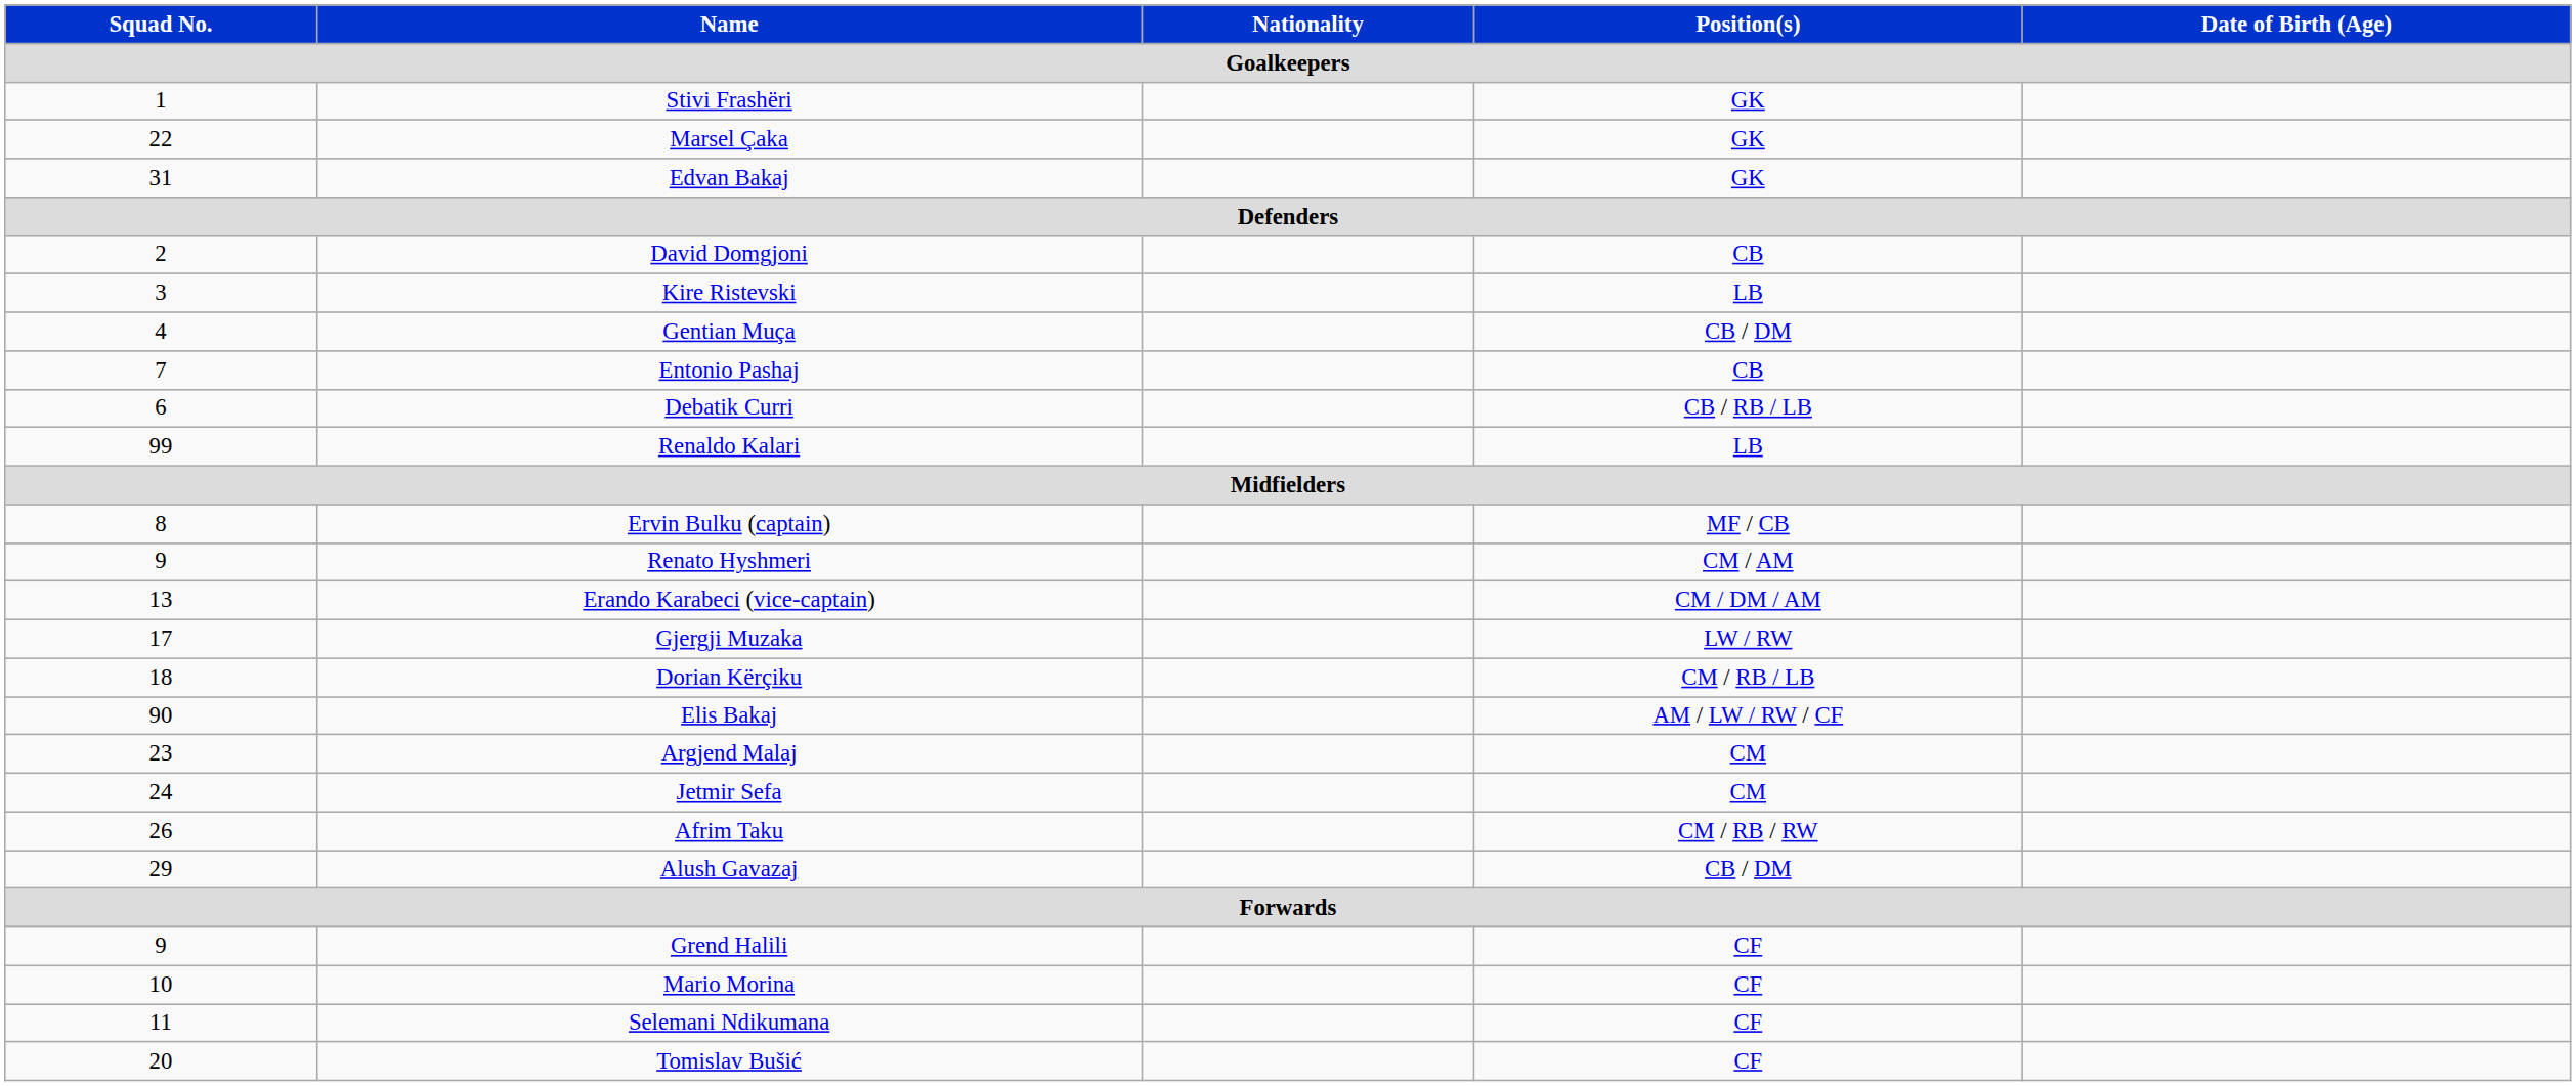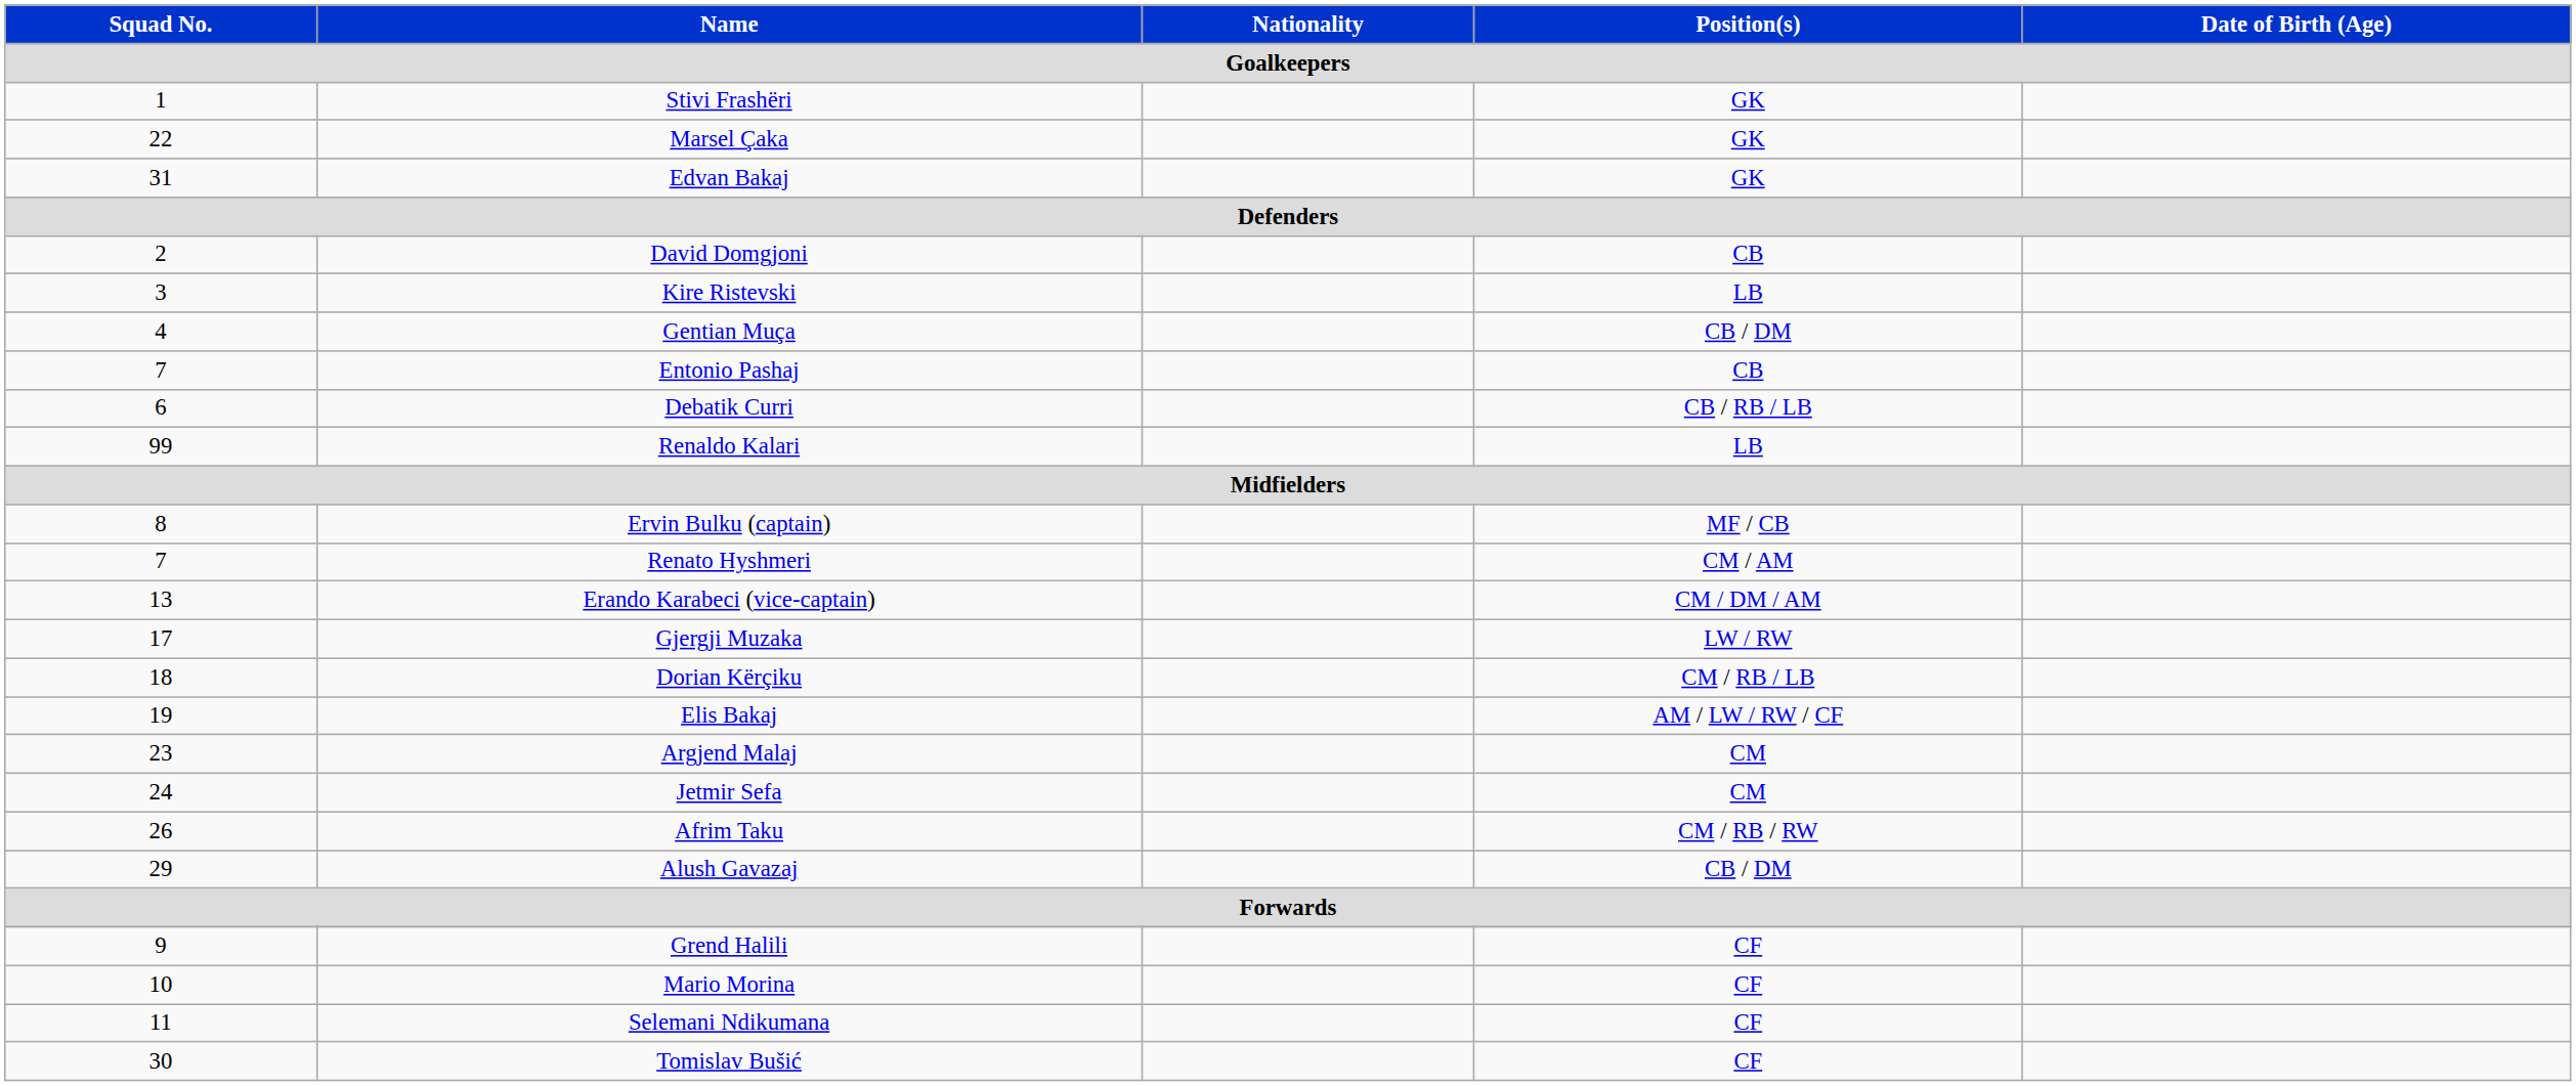Renato Hyshmeri | Squad No. / Goalkeepers: 9 -> 7
Elis Bakaj | Squad No. / Goalkeepers: 90 -> 19
Tomislav Bušić | Squad No. / Goalkeepers: 20 -> 30
